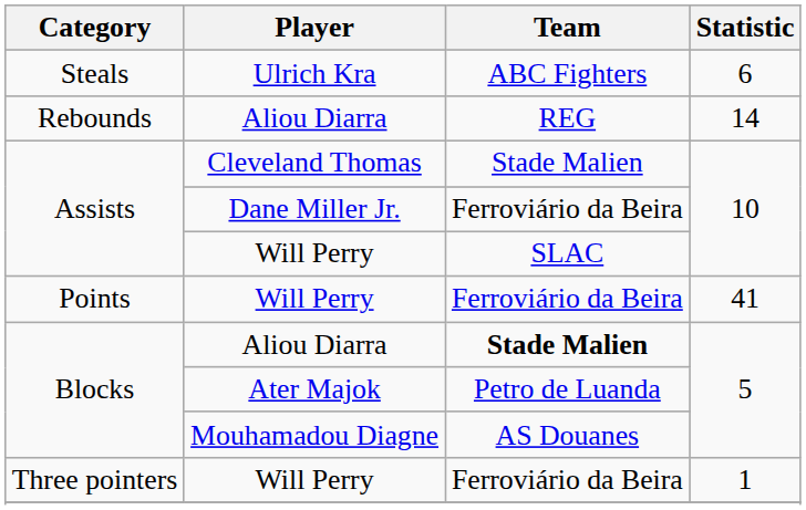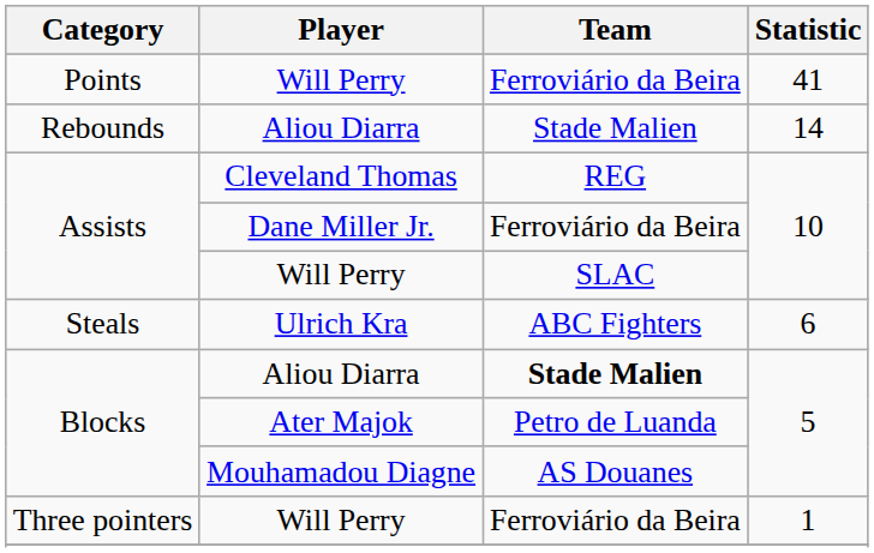rows swapped: Points / Will Perry <-> Ulrich Kra
Rebounds / Aliou Diarra | Team: REG -> Stade Malien
Cleveland Thomas | Team: Stade Malien -> REG
